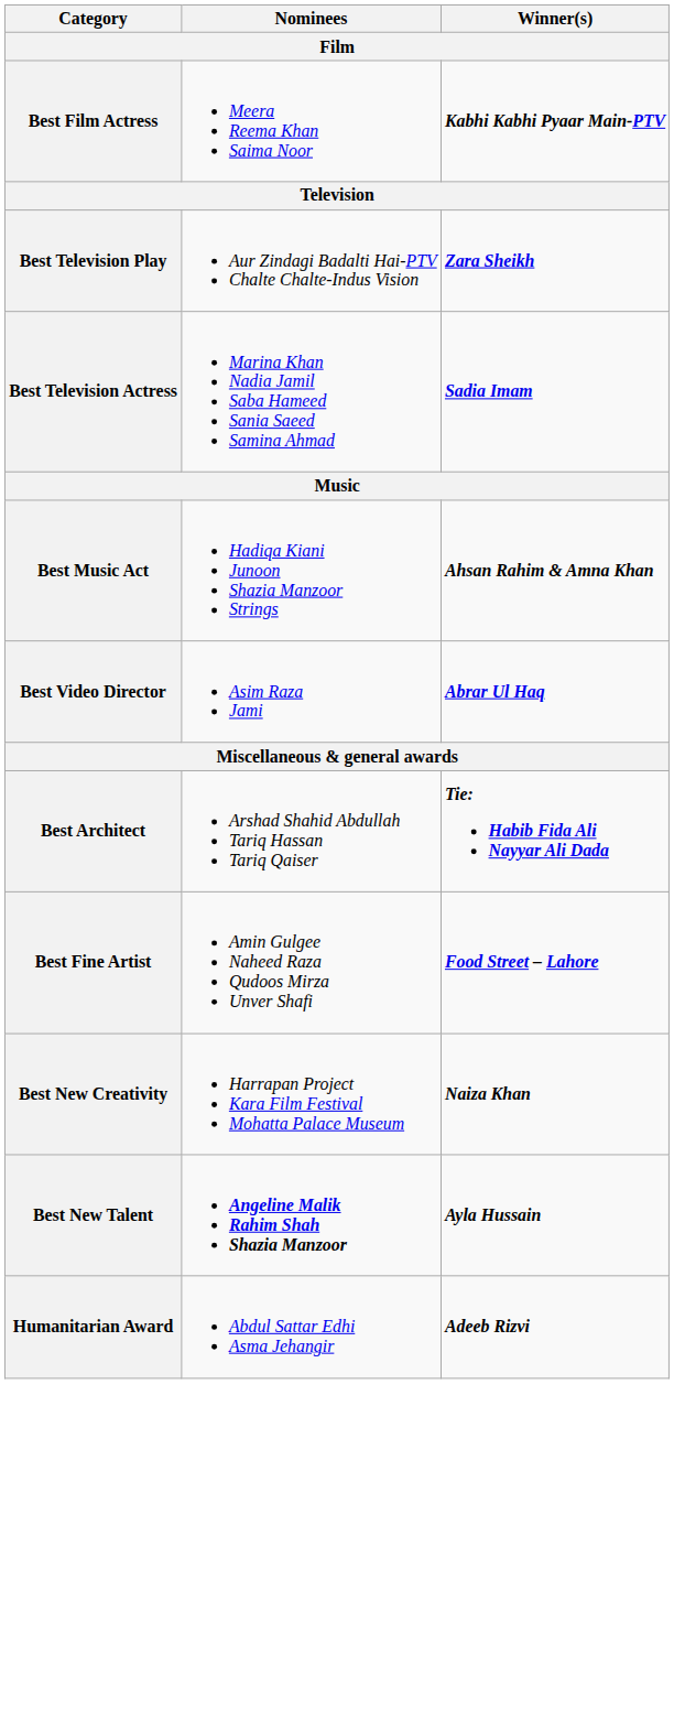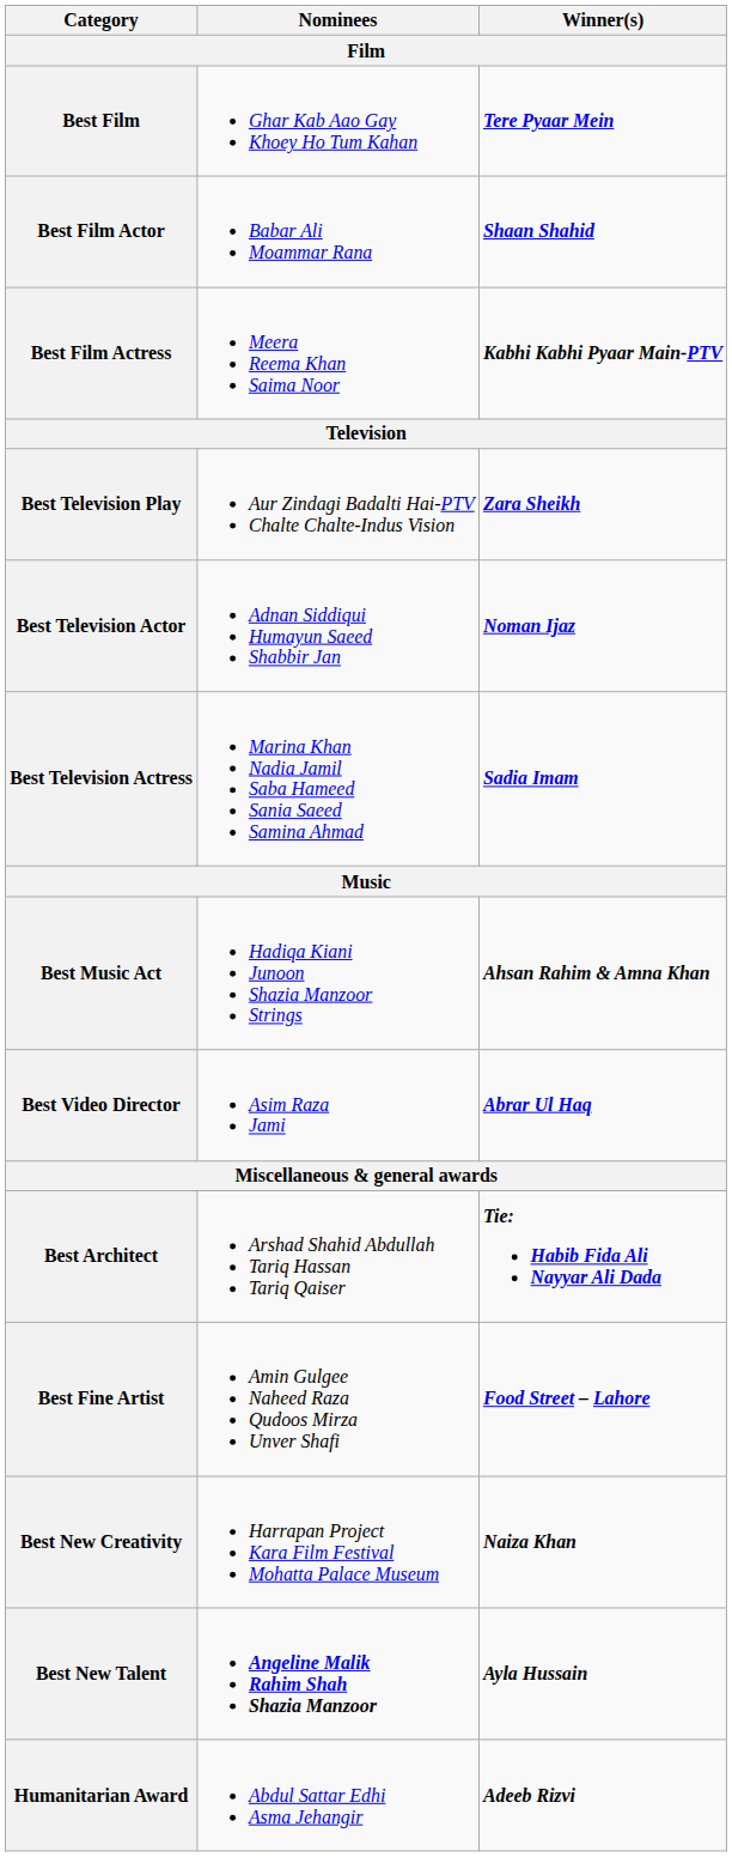+ row: Best Film | Ghar Kab Aao Gay Khoey Ho Tum Kahan | Tere Pyaar Mein
+ row: Best Film Actor | Babar Ali Moammar Rana | Shaan Shahid
+ row: Best Television Actor | Adnan Siddiqui Humayun Saeed Shabbir Jan | Noman Ijaz
